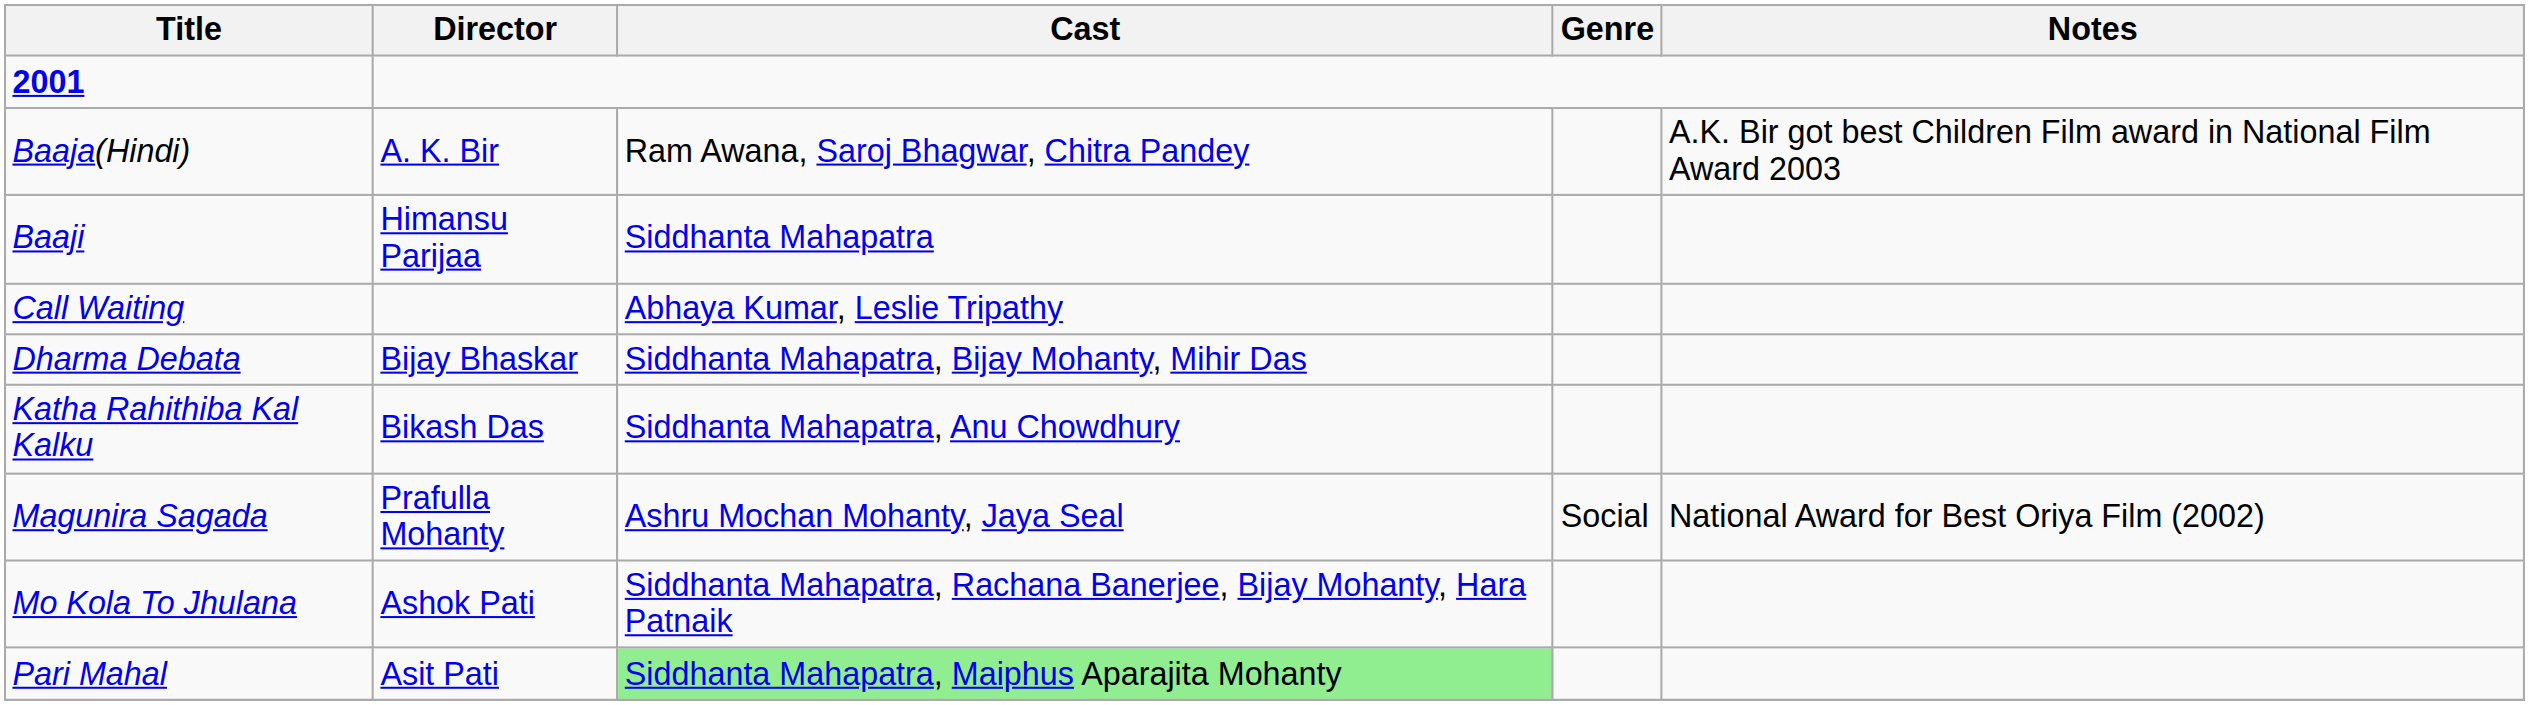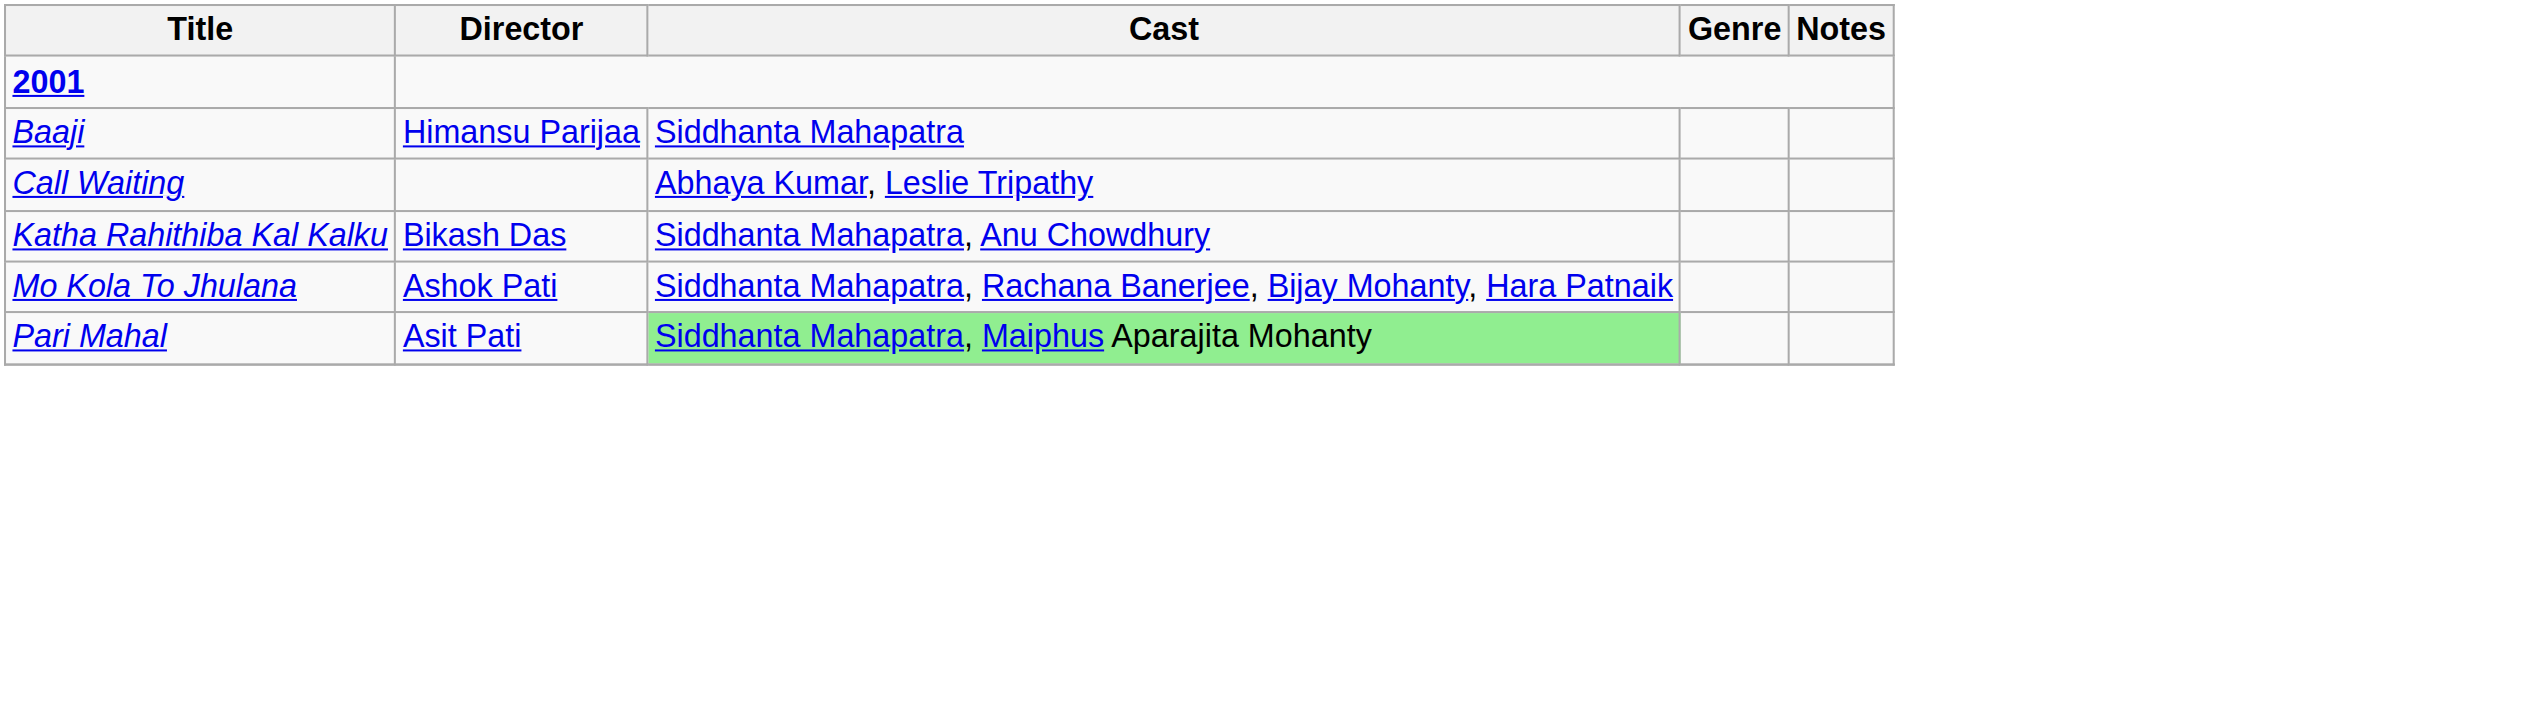- row: Baaja(Hindi) | A. K. Bir | Ram Awana, Saroj Bhagwar, Chitra Pandey | A.K. Bir got best Children Film award in National Film Award 2003
- row: Dharma Debata | Bijay Bhaskar | Siddhanta Mahapatra, Bijay Mohanty, Mihir Das
- row: Magunira Sagada | Prafulla Mohanty | Ashru Mochan Mohanty, Jaya Seal | Social | National Award for Best Oriya Film (2002)
